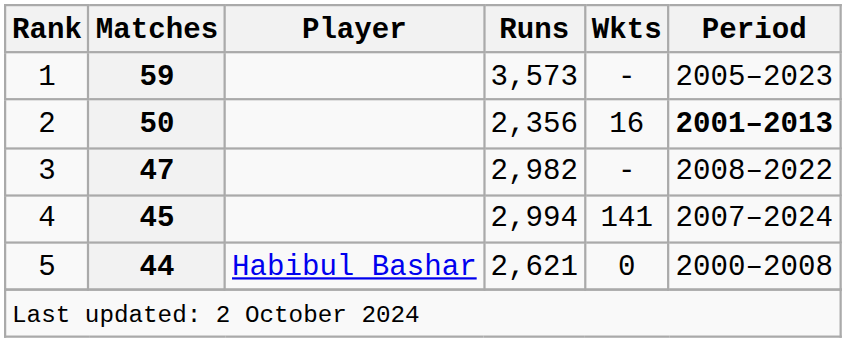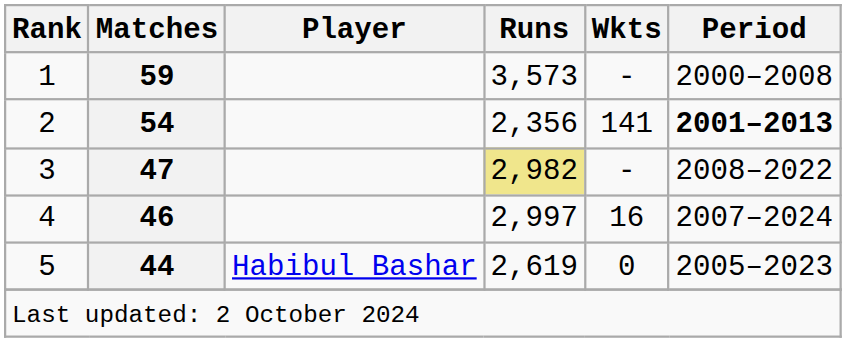1 | Period: 2005–2023 -> 2000–2008
2 | Matches: 50 -> 54
2 | Wkts: 16 -> 141
3 | Runs: no background -> khaki background
4 | Matches: 45 -> 46
4 | Runs: 2,994 -> 2,997
4 | Wkts: 141 -> 16
5 | Runs: 2,621 -> 2,619
5 | Period: 2000–2008 -> 2005–2023
